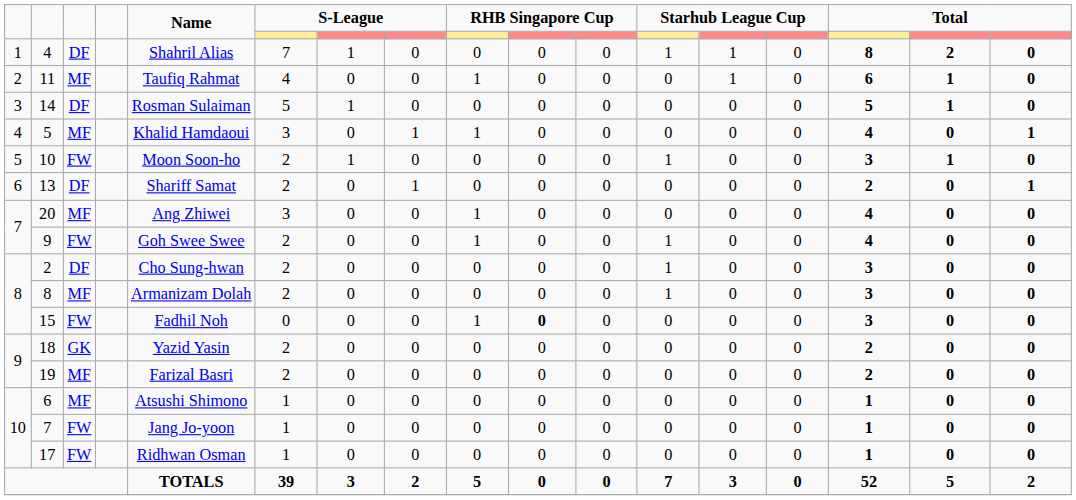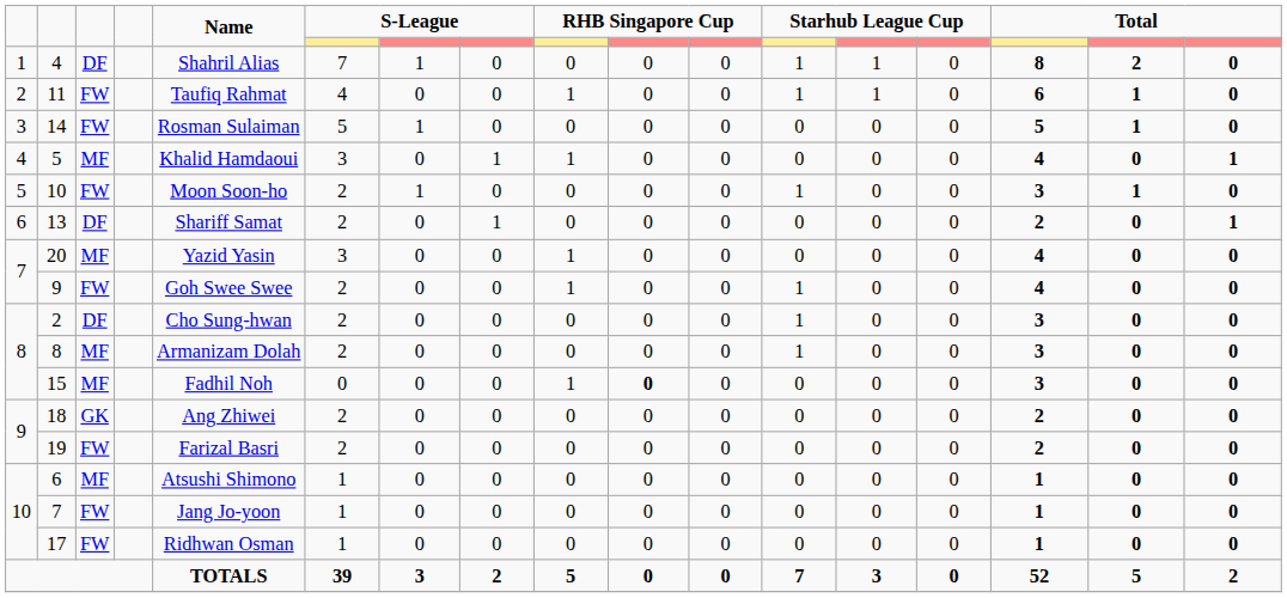11 | column 3: MF -> FW
11 | column 12: 0 -> 1
14 | column 3: DF -> FW
20 | Name: Ang Zhiwei -> Yazid Yasin
15 | column 3: FW -> MF
18 | Name: Yazid Yasin -> Ang Zhiwei
19 | column 3: MF -> FW
